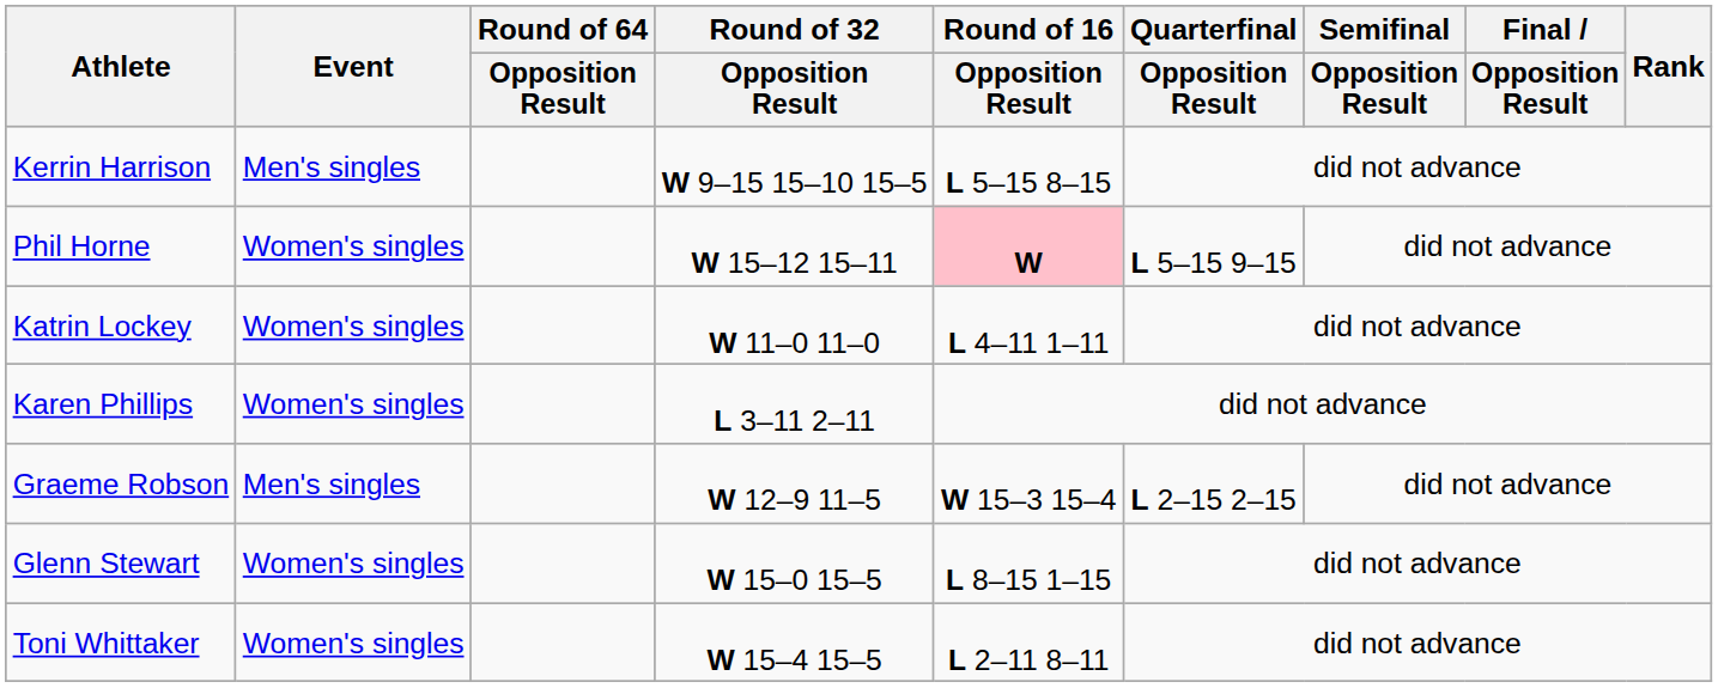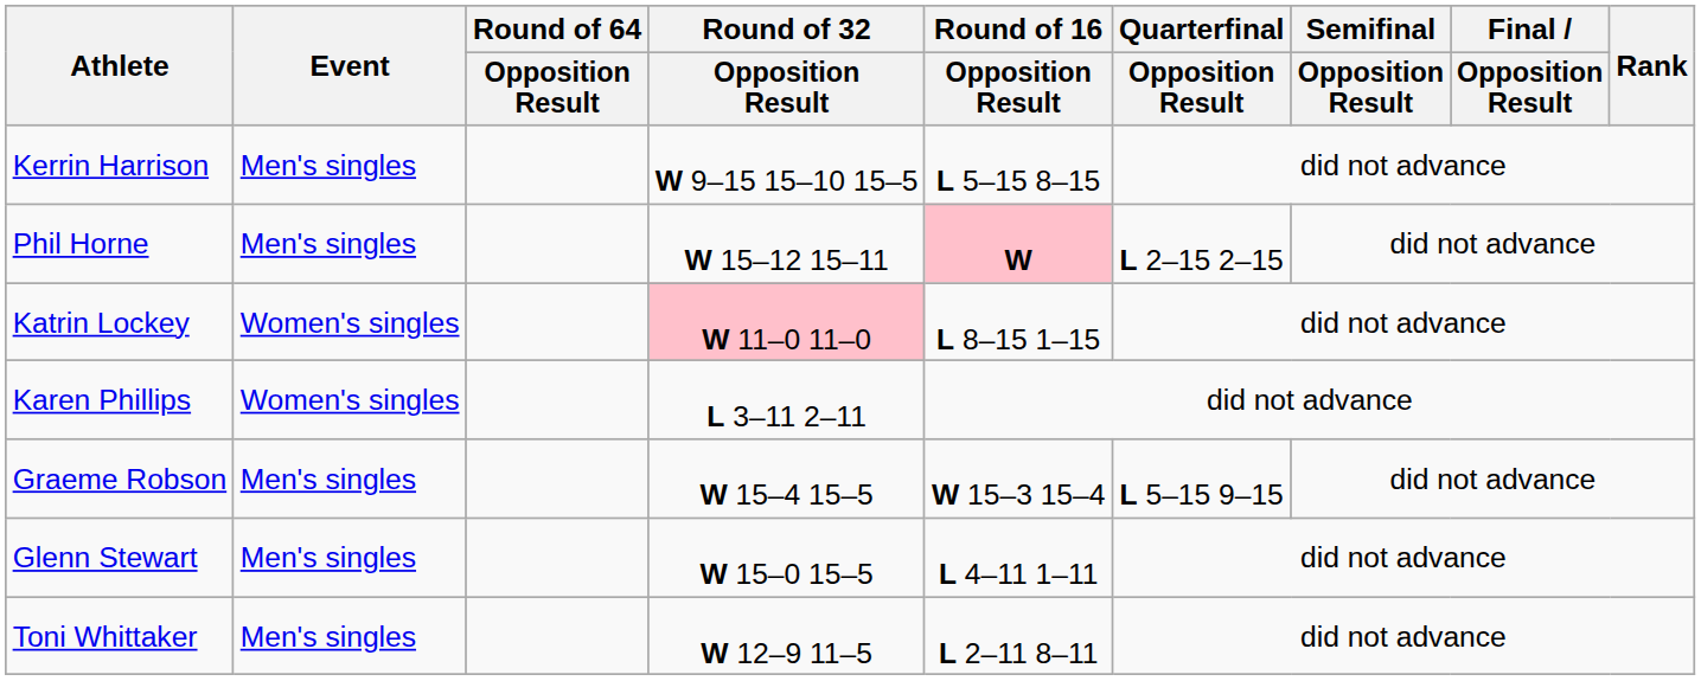Phil Horne | Event: Women's singles -> Men's singles
Phil Horne | Quarterfinal / Opposition Result: L 5–15 9–15 -> L 2–15 2–15
Katrin Lockey | Round of 32 / Opposition Result: no background -> pink background
Katrin Lockey | Round of 16 / Opposition Result: L 4–11 1–11 -> L 8–15 1–15
Graeme Robson | Round of 32 / Opposition Result: W 12–9 11–5 -> W 15–4 15–5
Graeme Robson | Quarterfinal / Opposition Result: L 2–15 2–15 -> L 5–15 9–15
Glenn Stewart | Event: Women's singles -> Men's singles
Glenn Stewart | Round of 16 / Opposition Result: L 8–15 1–15 -> L 4–11 1–11
Toni Whittaker | Event: Women's singles -> Men's singles
Toni Whittaker | Round of 32 / Opposition Result: W 15–4 15–5 -> W 12–9 11–5
